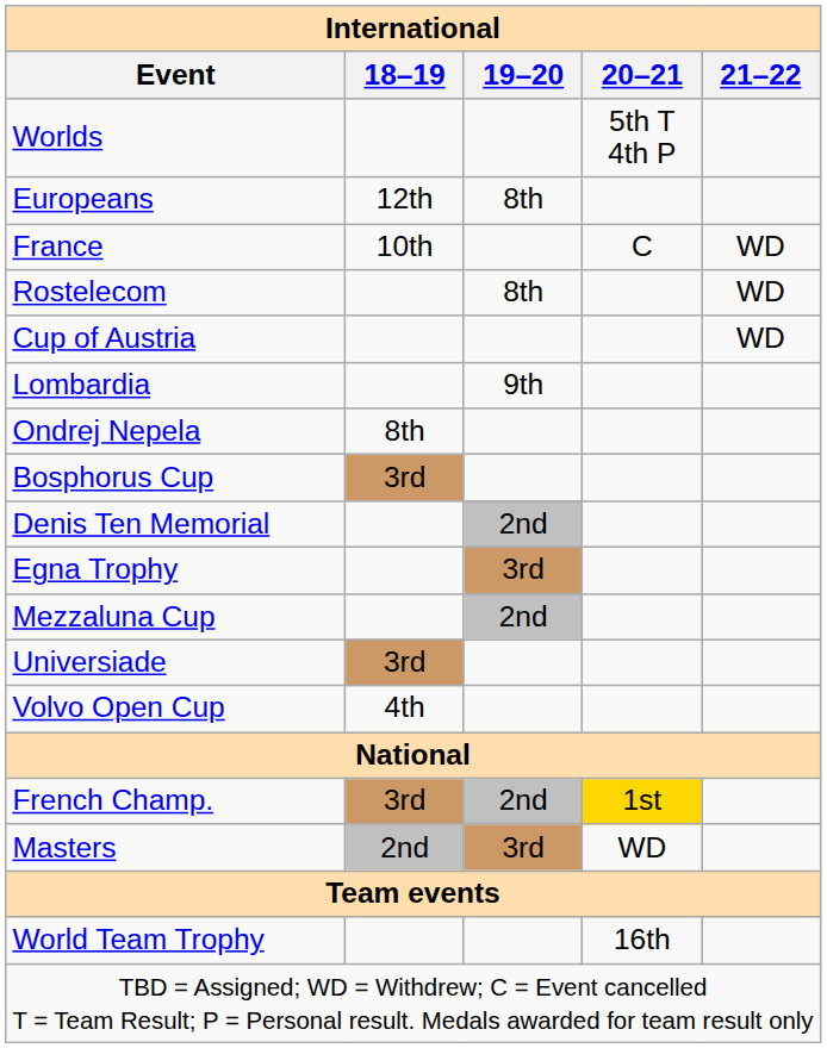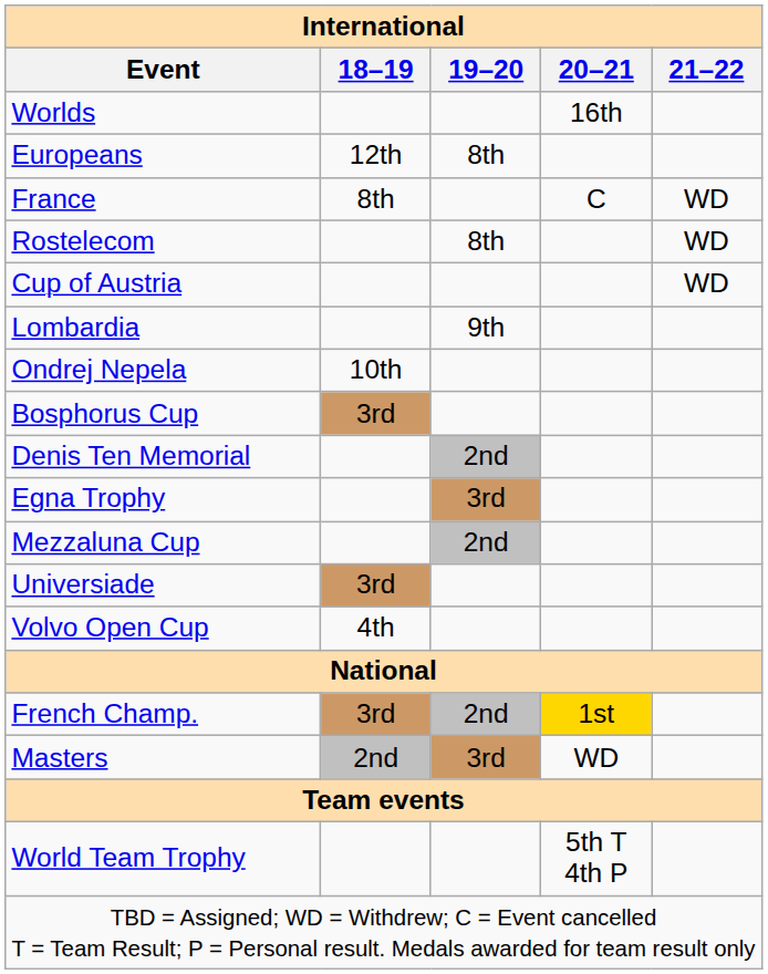Worlds | 20–21: 5th T 4th P -> 16th
France | 18–19: 10th -> 8th
Ondrej Nepela | 18–19: 8th -> 10th
World Team Trophy | 20–21: 16th -> 5th T 4th P
